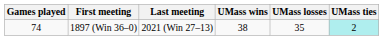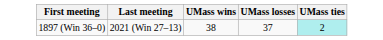- column: Games played | 74
1897 (Win 36–0) | UMass losses: 35 -> 37
